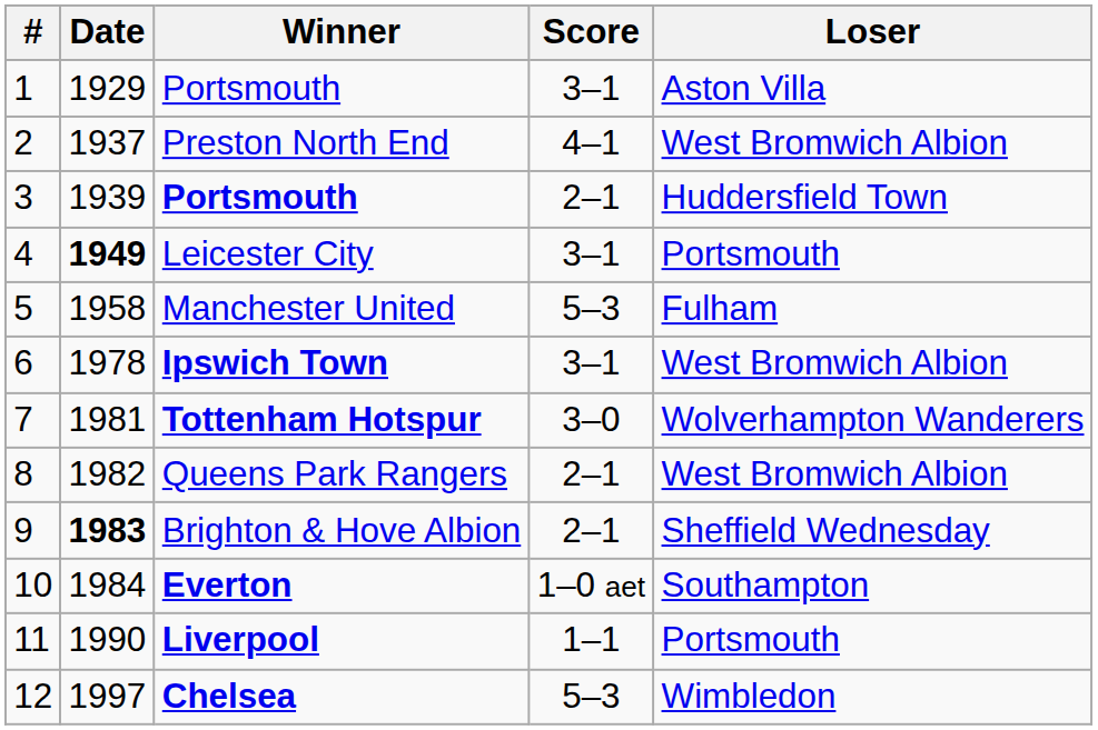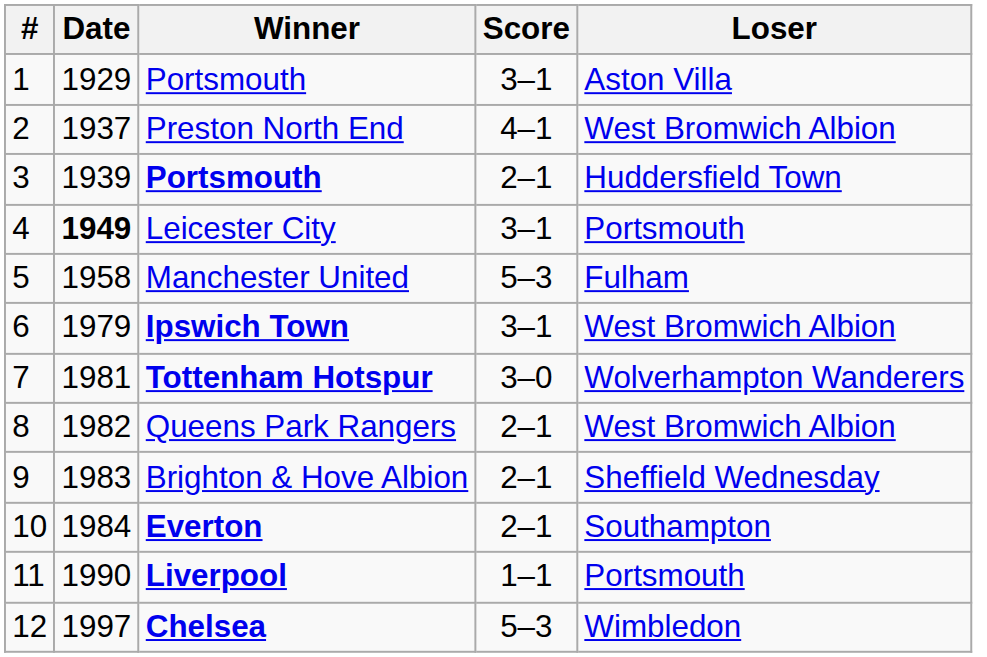Ipswich Town | Date: 1978 -> 1979
Brighton & Hove Albion | Date: bold -> normal
Everton | Score: 1–0 aet -> 2–1
